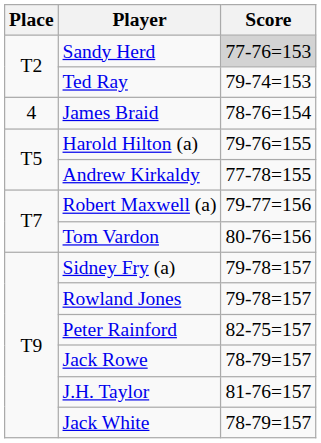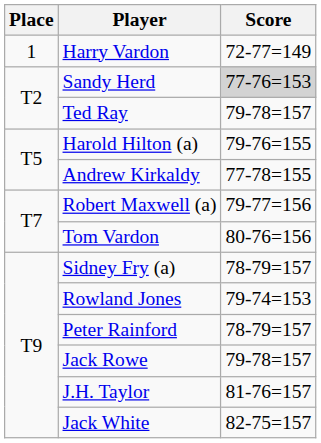+ row: 1 | Harry Vardon | 72-77=149
Ted Ray | Score: 79-74=153 -> 79-78=157
- row: 4 | James Braid | 78-76=154
Sidney Fry (a) | Score: 79-78=157 -> 78-79=157
Rowland Jones | Score: 79-78=157 -> 79-74=153
Peter Rainford | Score: 82-75=157 -> 78-79=157
Jack Rowe | Score: 78-79=157 -> 79-78=157
Jack White | Score: 78-79=157 -> 82-75=157
